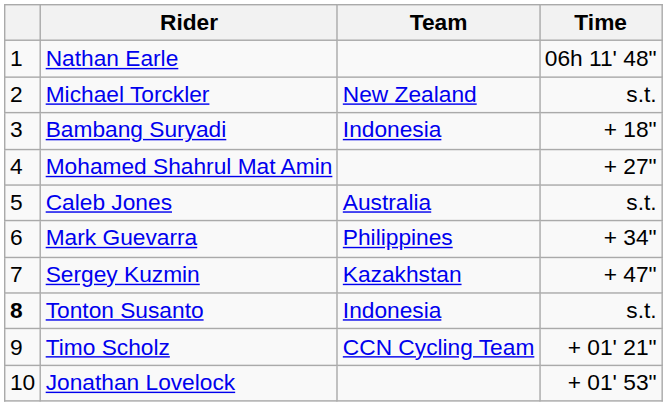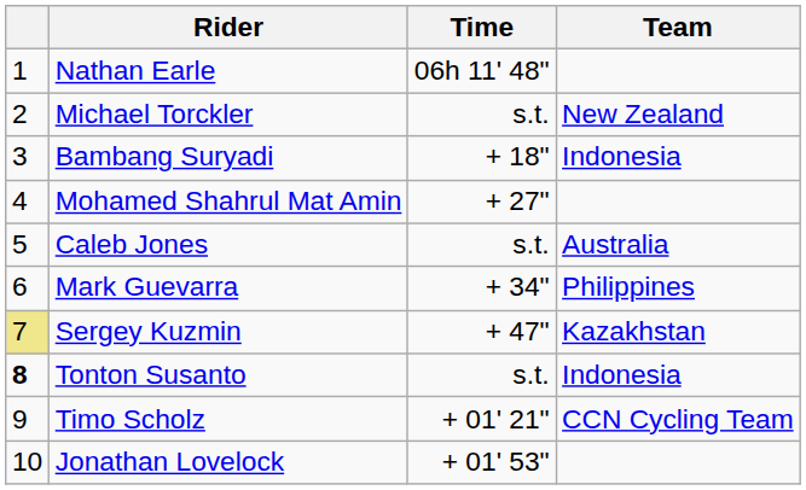columns swapped: Team <-> Time
Sergey Kuzmin | column 1: no background -> khaki background
